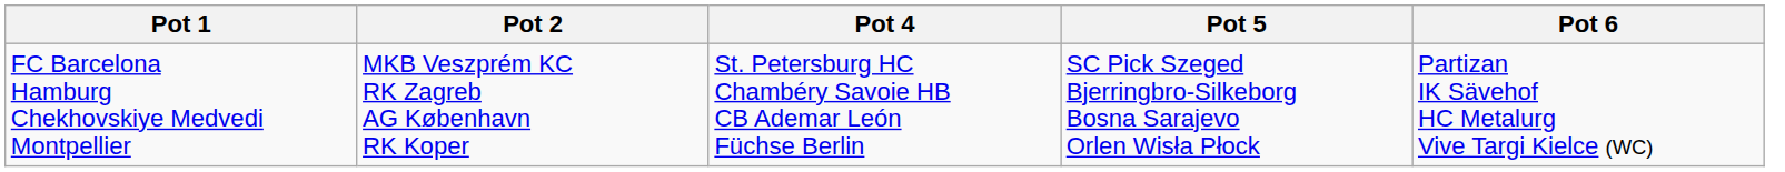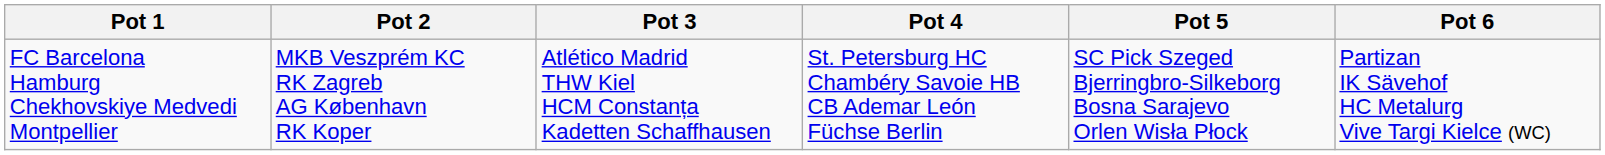+ column: Pot 3 | Atlético Madrid THW Kiel HCM Constanța Kadetten Schaffhausen
